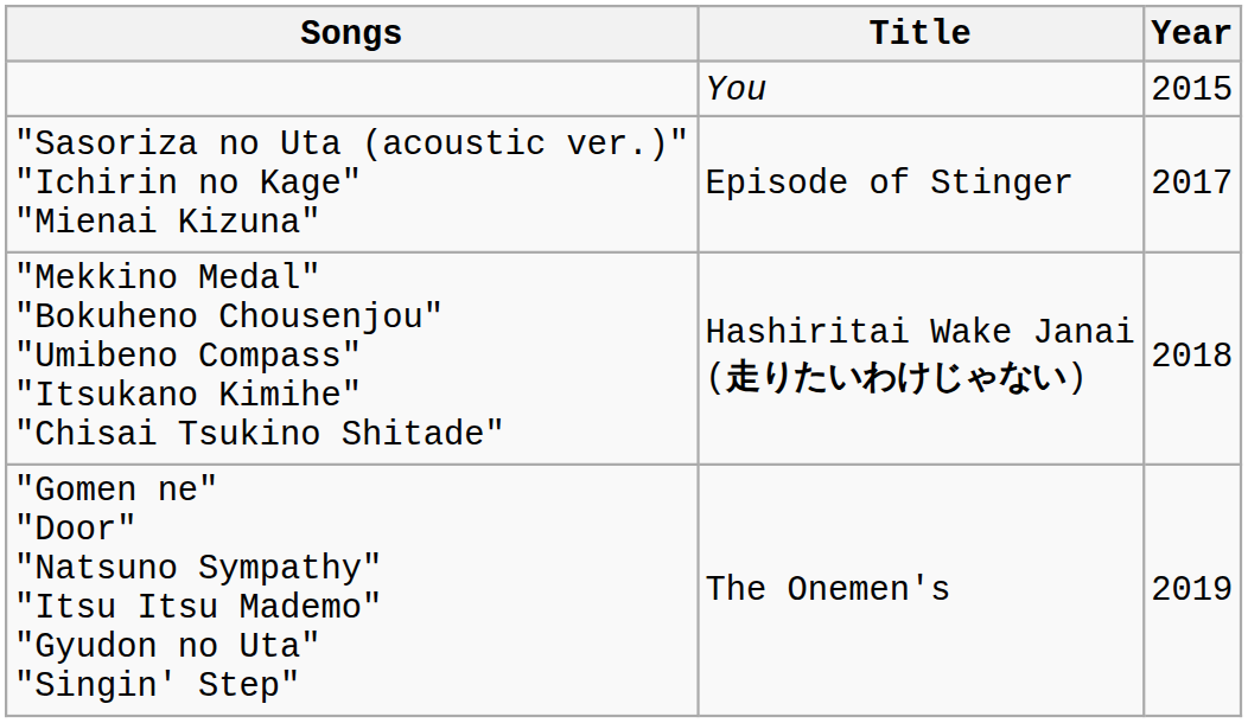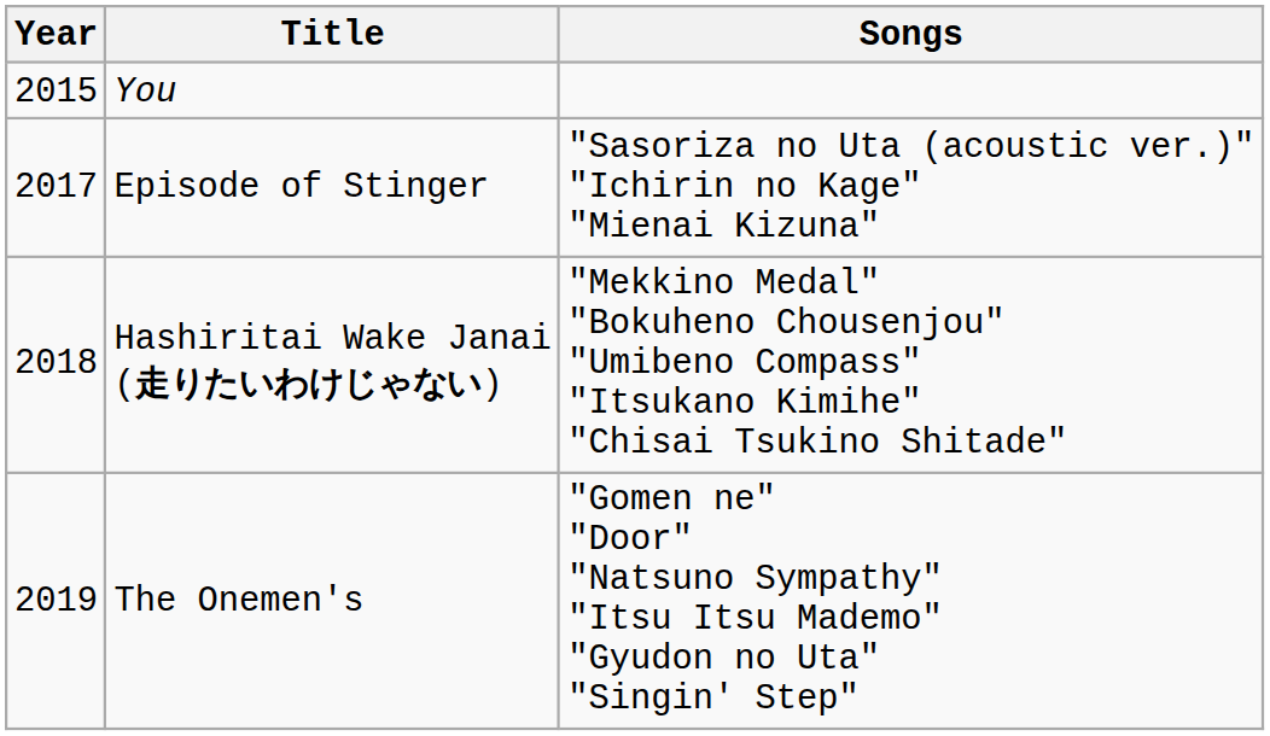columns swapped: Year <-> Songs
